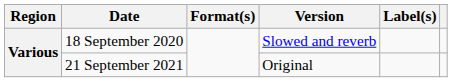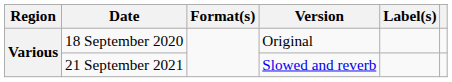18 September 2020 | Version: Slowed and reverb -> Original
21 September 2021 | Version: Original -> Slowed and reverb
